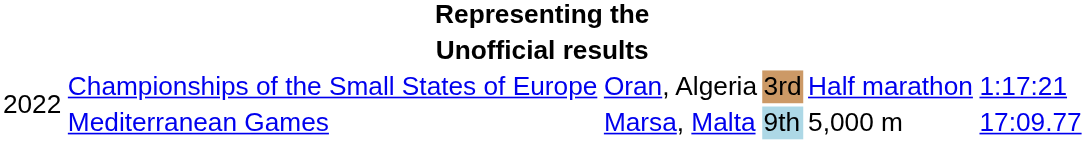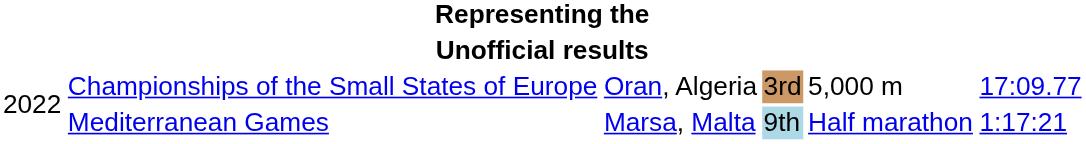Championships of the Small States of Europe | column 5: Half marathon -> 5,000 m
Championships of the Small States of Europe | column 6: 1:17:21 -> 17:09.77
Mediterranean Games | column 5: 5,000 m -> Half marathon
Mediterranean Games | column 6: 17:09.77 -> 1:17:21
